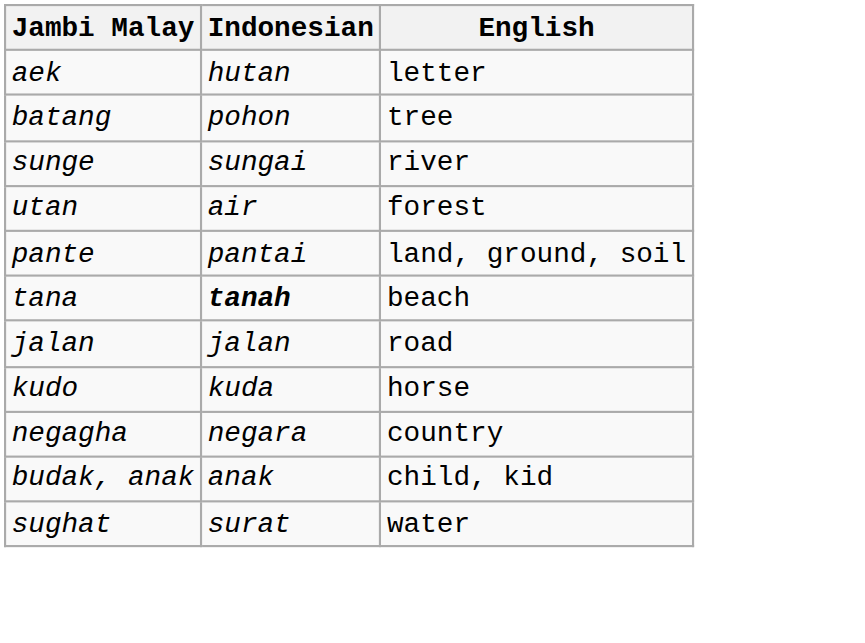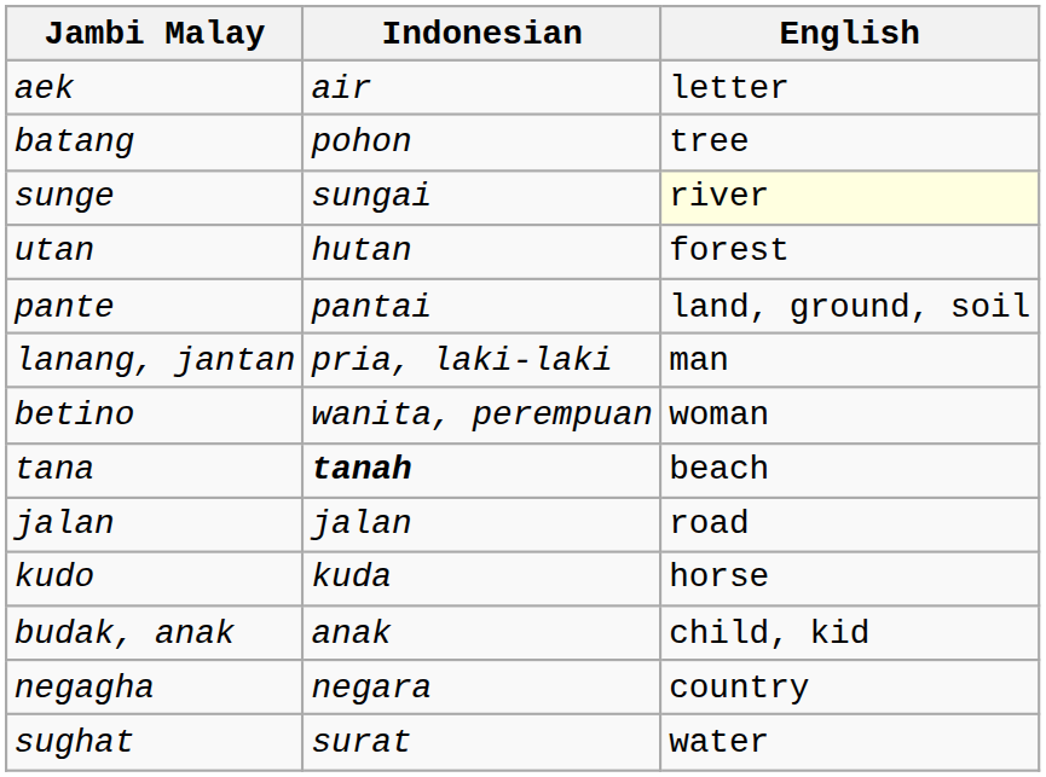aek | Indonesian: hutan -> air
sunge | English: no background -> lightyellow background
utan | Indonesian: air -> hutan
+ row: lanang, jantan | pria, laki-laki | man
+ row: betino | wanita, perempuan | woman
rows swapped: budak, anak <-> negagha
